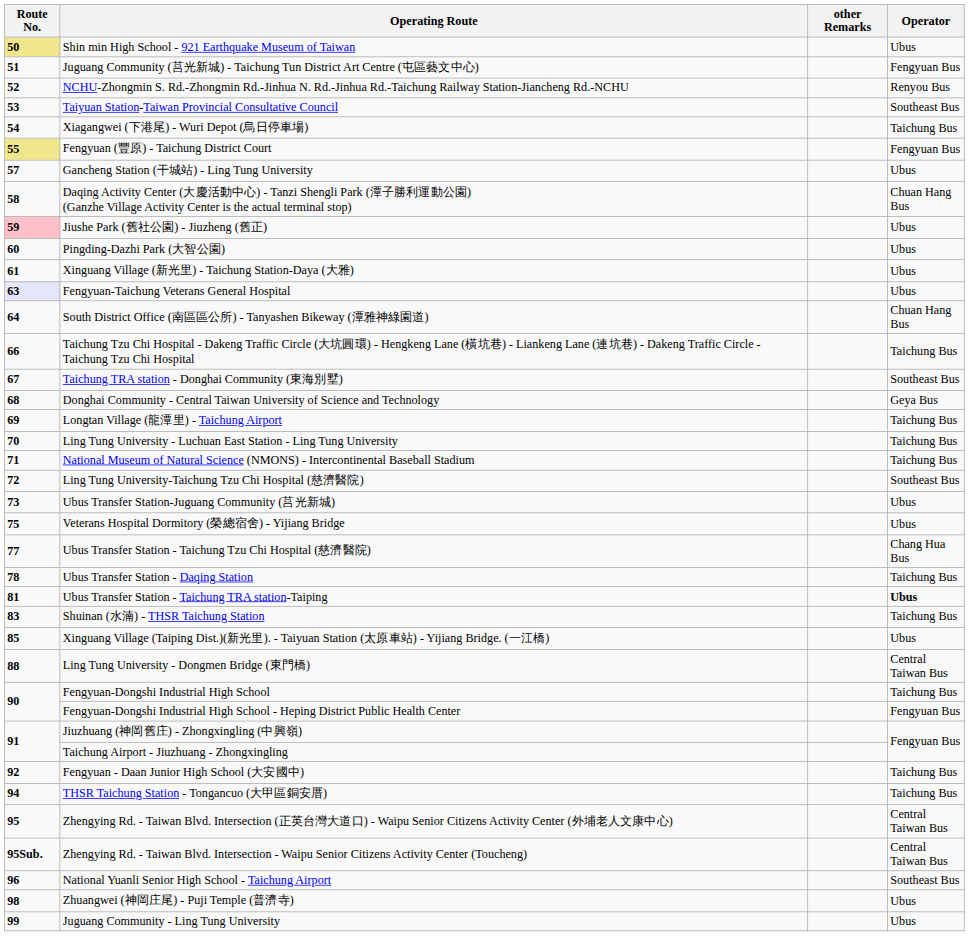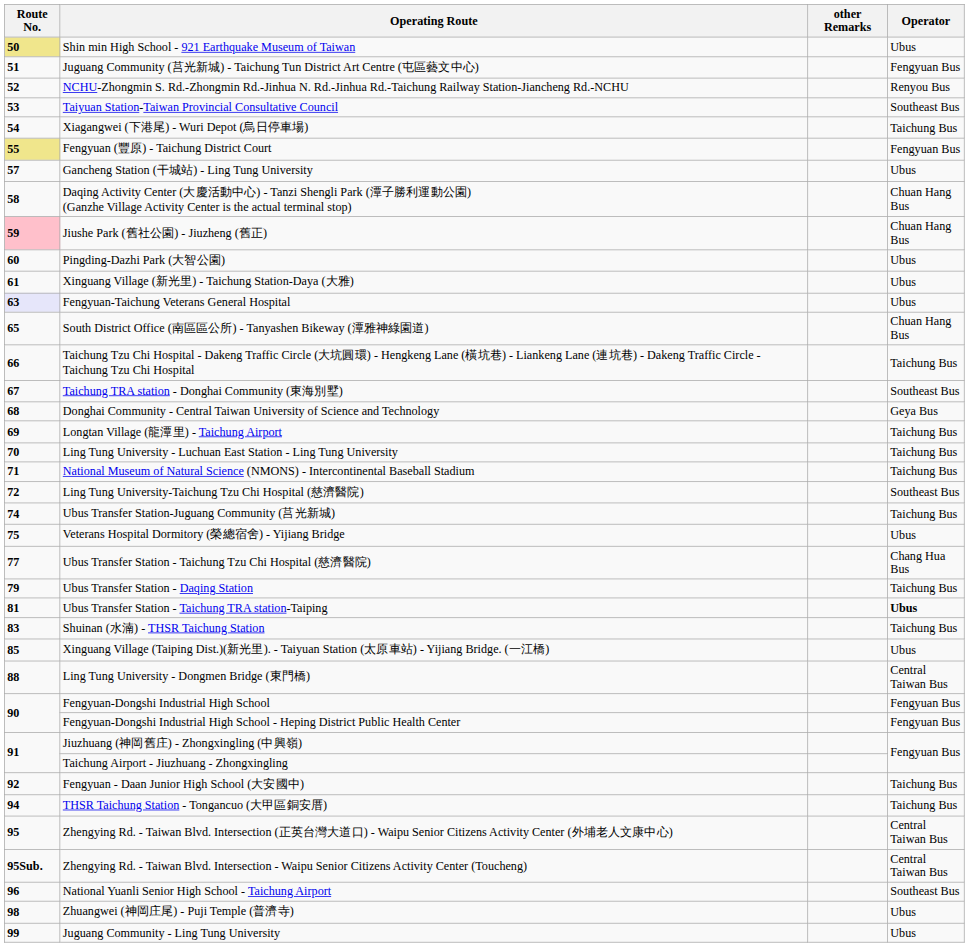Jiushe Park (舊社公園) - Jiuzheng (舊正) | Operator: Ubus -> Chuan Hang Bus
South District Office (南區區公所) - Tanyashen Bikeway (潭雅神綠園道) | Route No.: 64 -> 65
Ubus Transfer Station-Juguang Community (莒光新城) | Route No.: 73 -> 74
Ubus Transfer Station-Juguang Community (莒光新城) | Operator: Ubus -> Taichung Bus
Ubus Transfer Station - Daqing Station | Route No.: 78 -> 79
Fengyuan-Dongshi Industrial High School | Operator: Taichung Bus -> Fengyuan Bus
